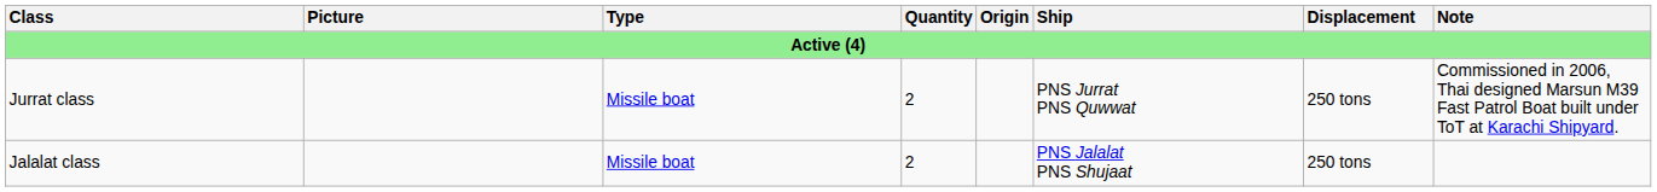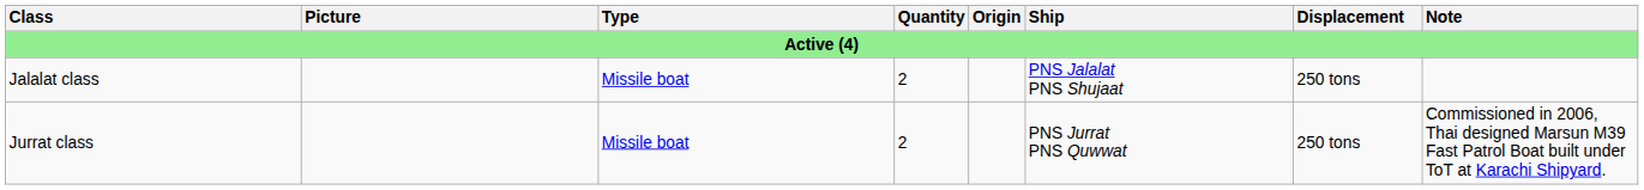rows swapped: Jalalat class <-> Jurrat class
